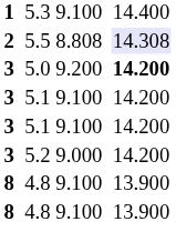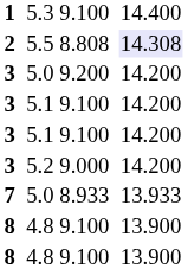5.0 / 9.200 | column 6: bold -> normal
+ row: 7 | 5.0 | 8.933 | 13.933
